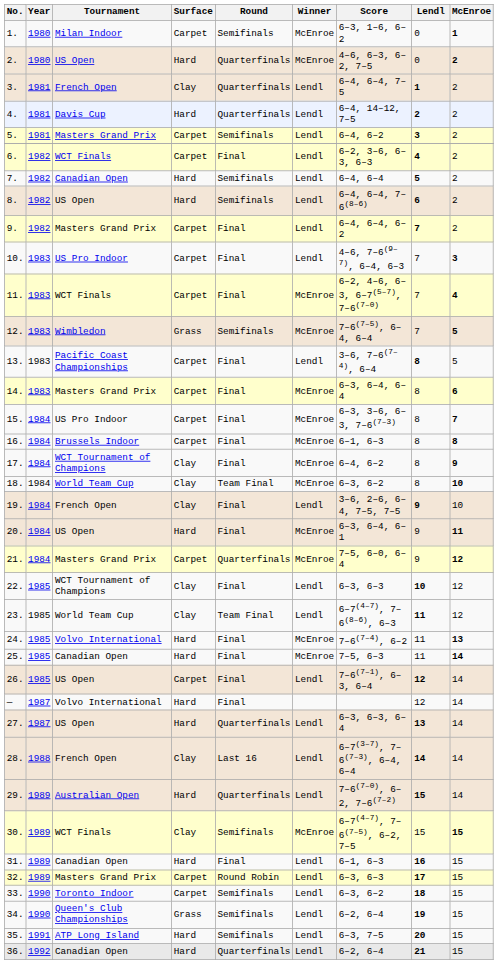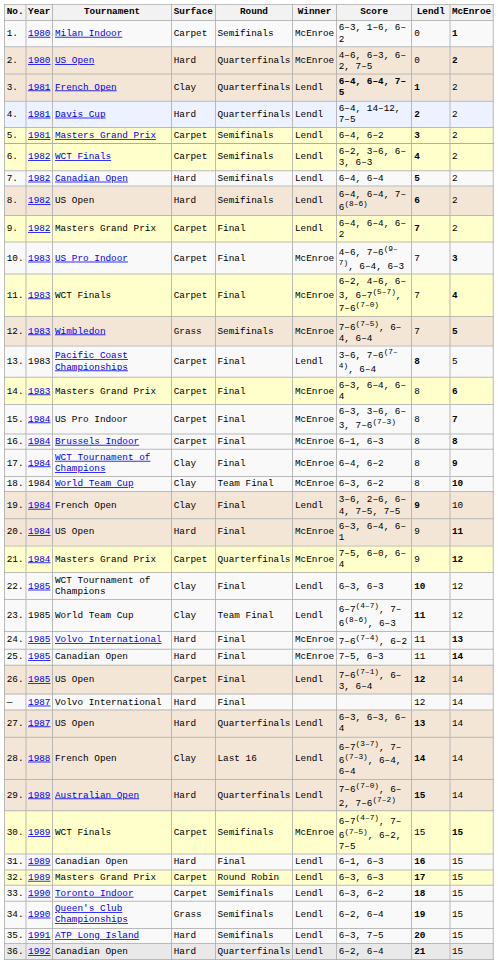3. | Score: normal -> bold
6. | Round: Final -> Semifinals
10. | Winner: Lendl -> McEnroe
30. | Surface: Clay -> Carpet
